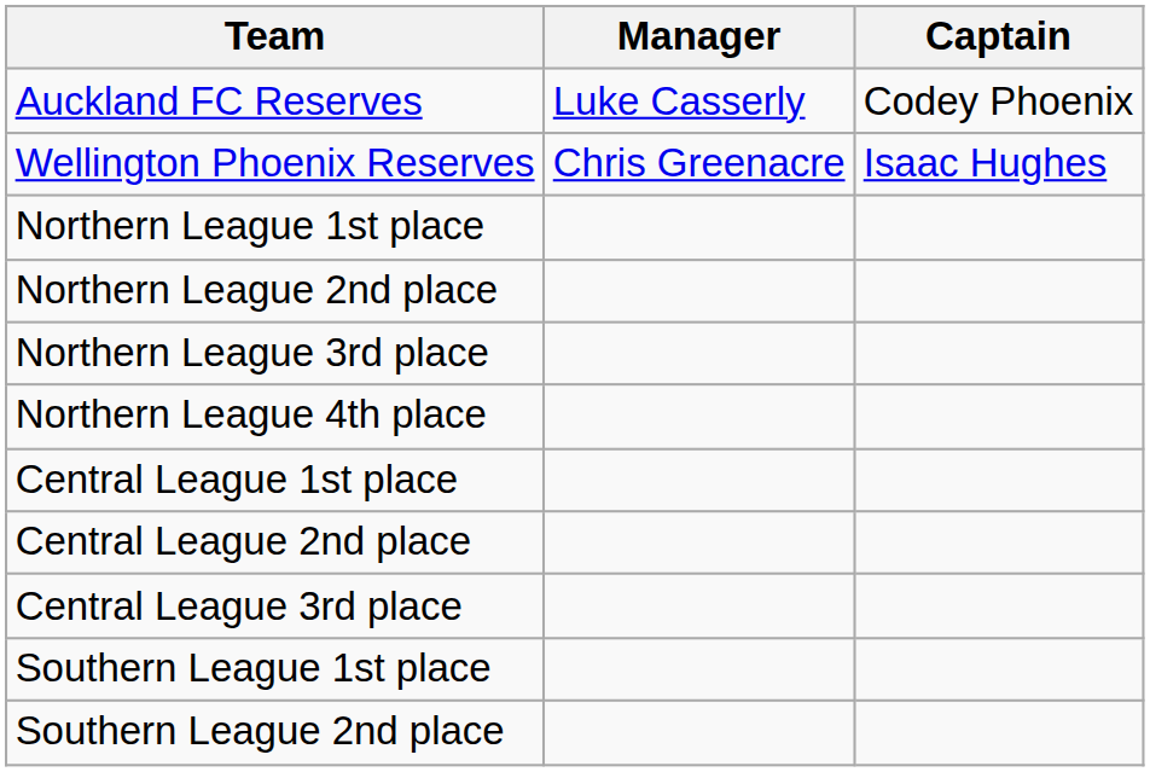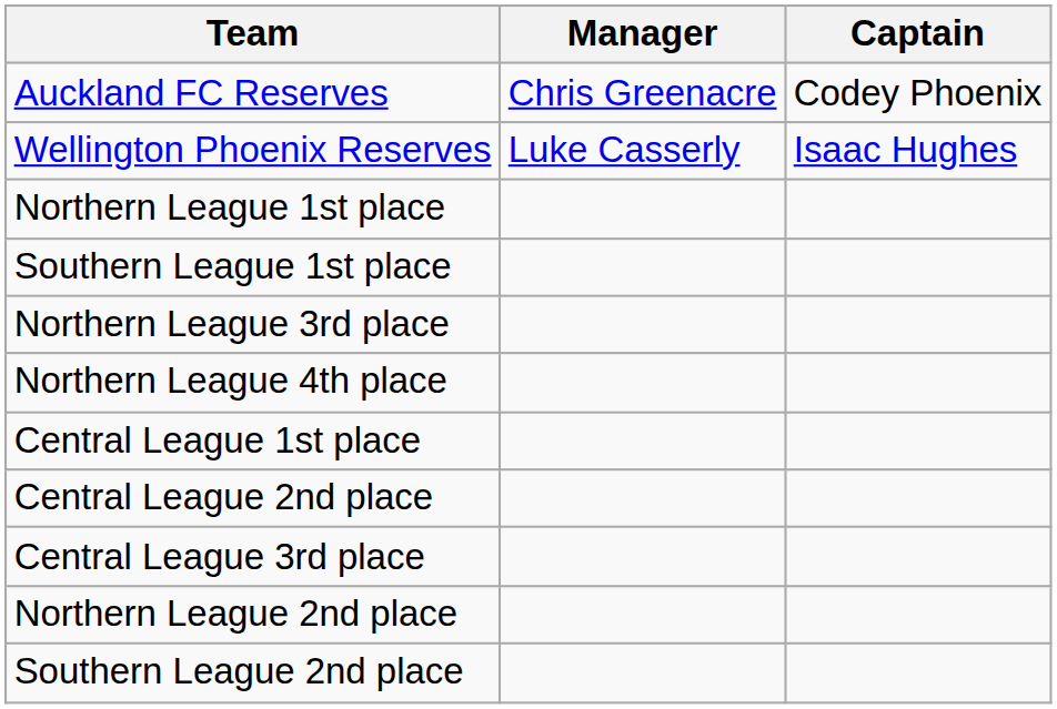Auckland FC Reserves | Manager: Luke Casserly -> Chris Greenacre
Wellington Phoenix Reserves | Manager: Chris Greenacre -> Luke Casserly
rows swapped: Northern League 2nd place <-> Southern League 1st place
